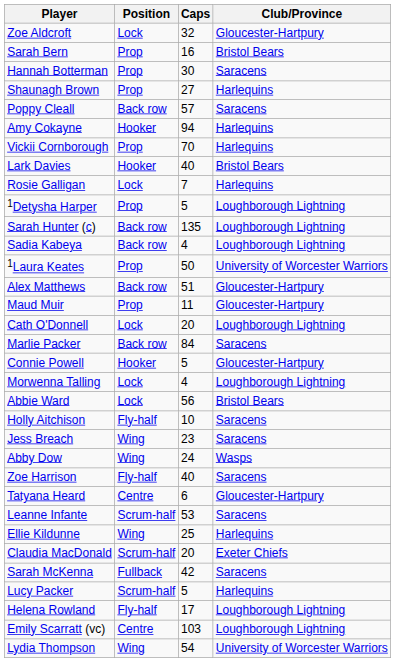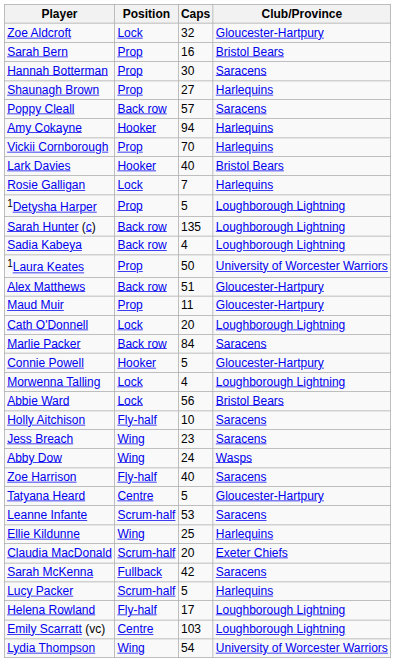Tatyana Heard | Caps: 6 -> 5
